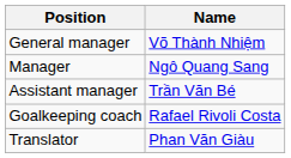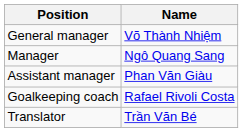Assistant manager | Name: Trần Văn Bé -> Phan Văn Giàu
Translator | Name: Phan Văn Giàu -> Trần Văn Bé
